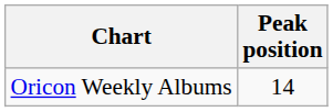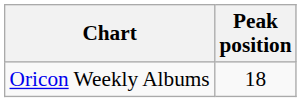Oricon Weekly Albums | Peak position: 14 -> 18
